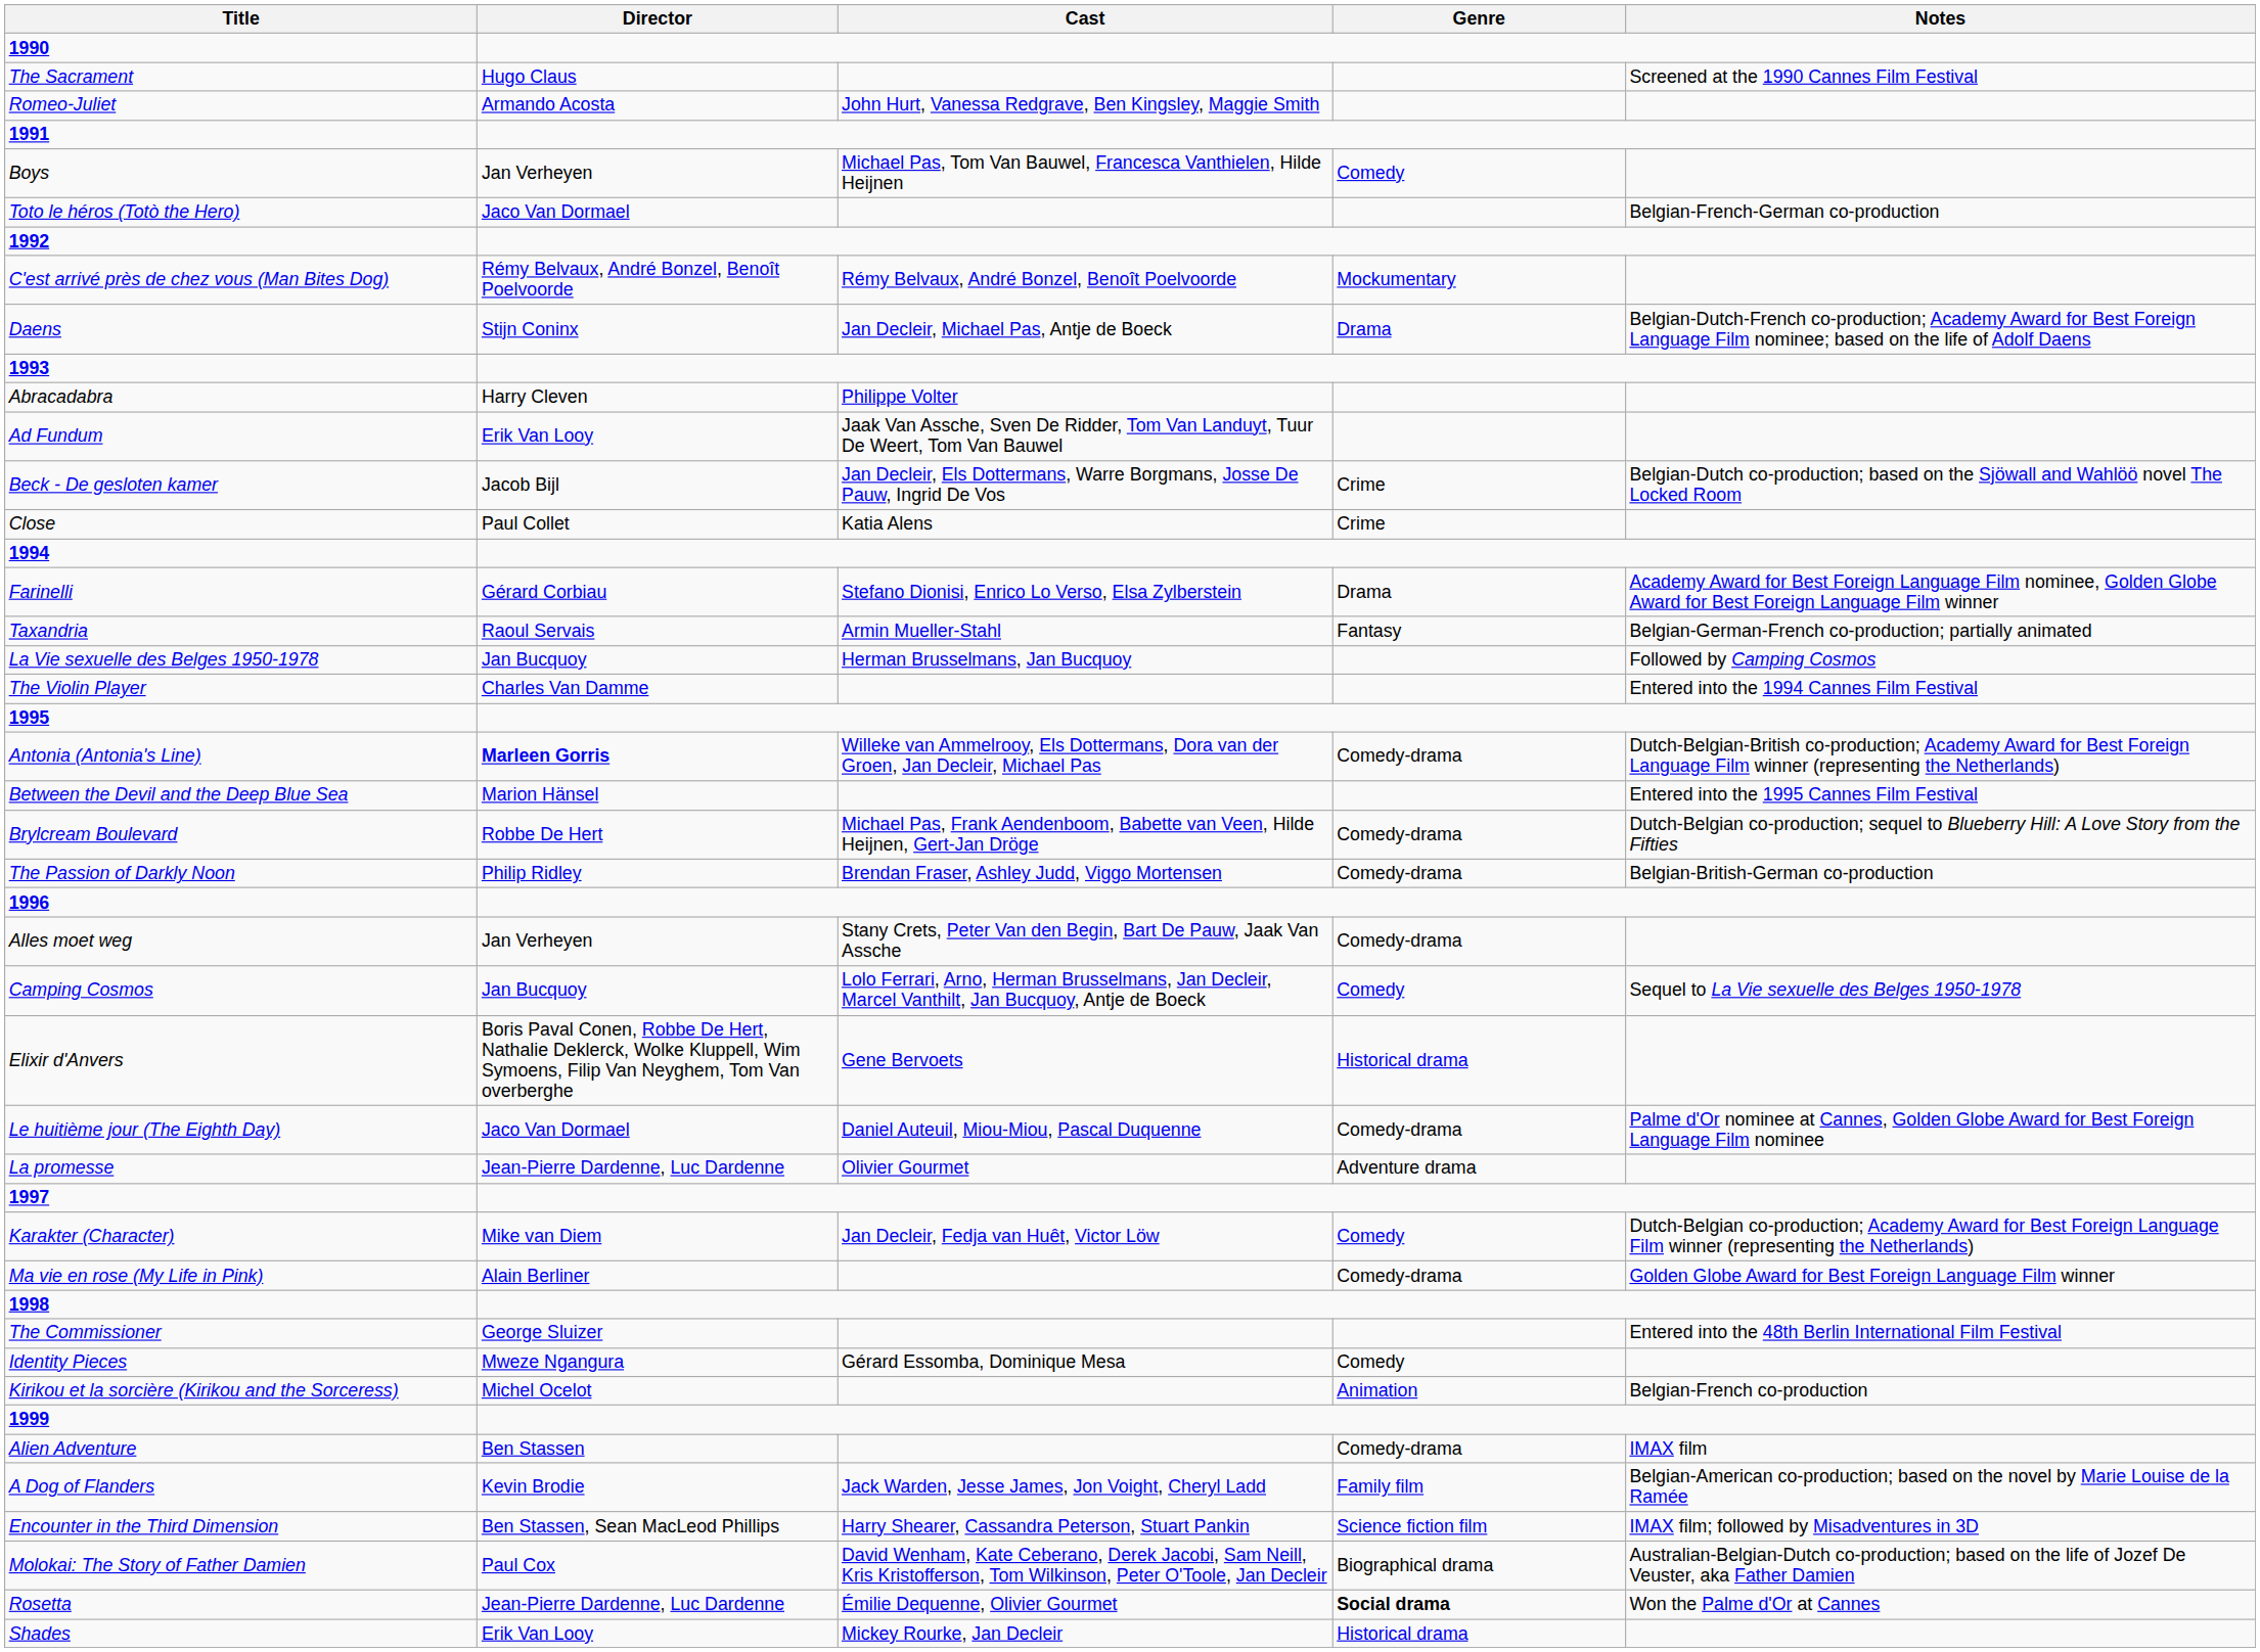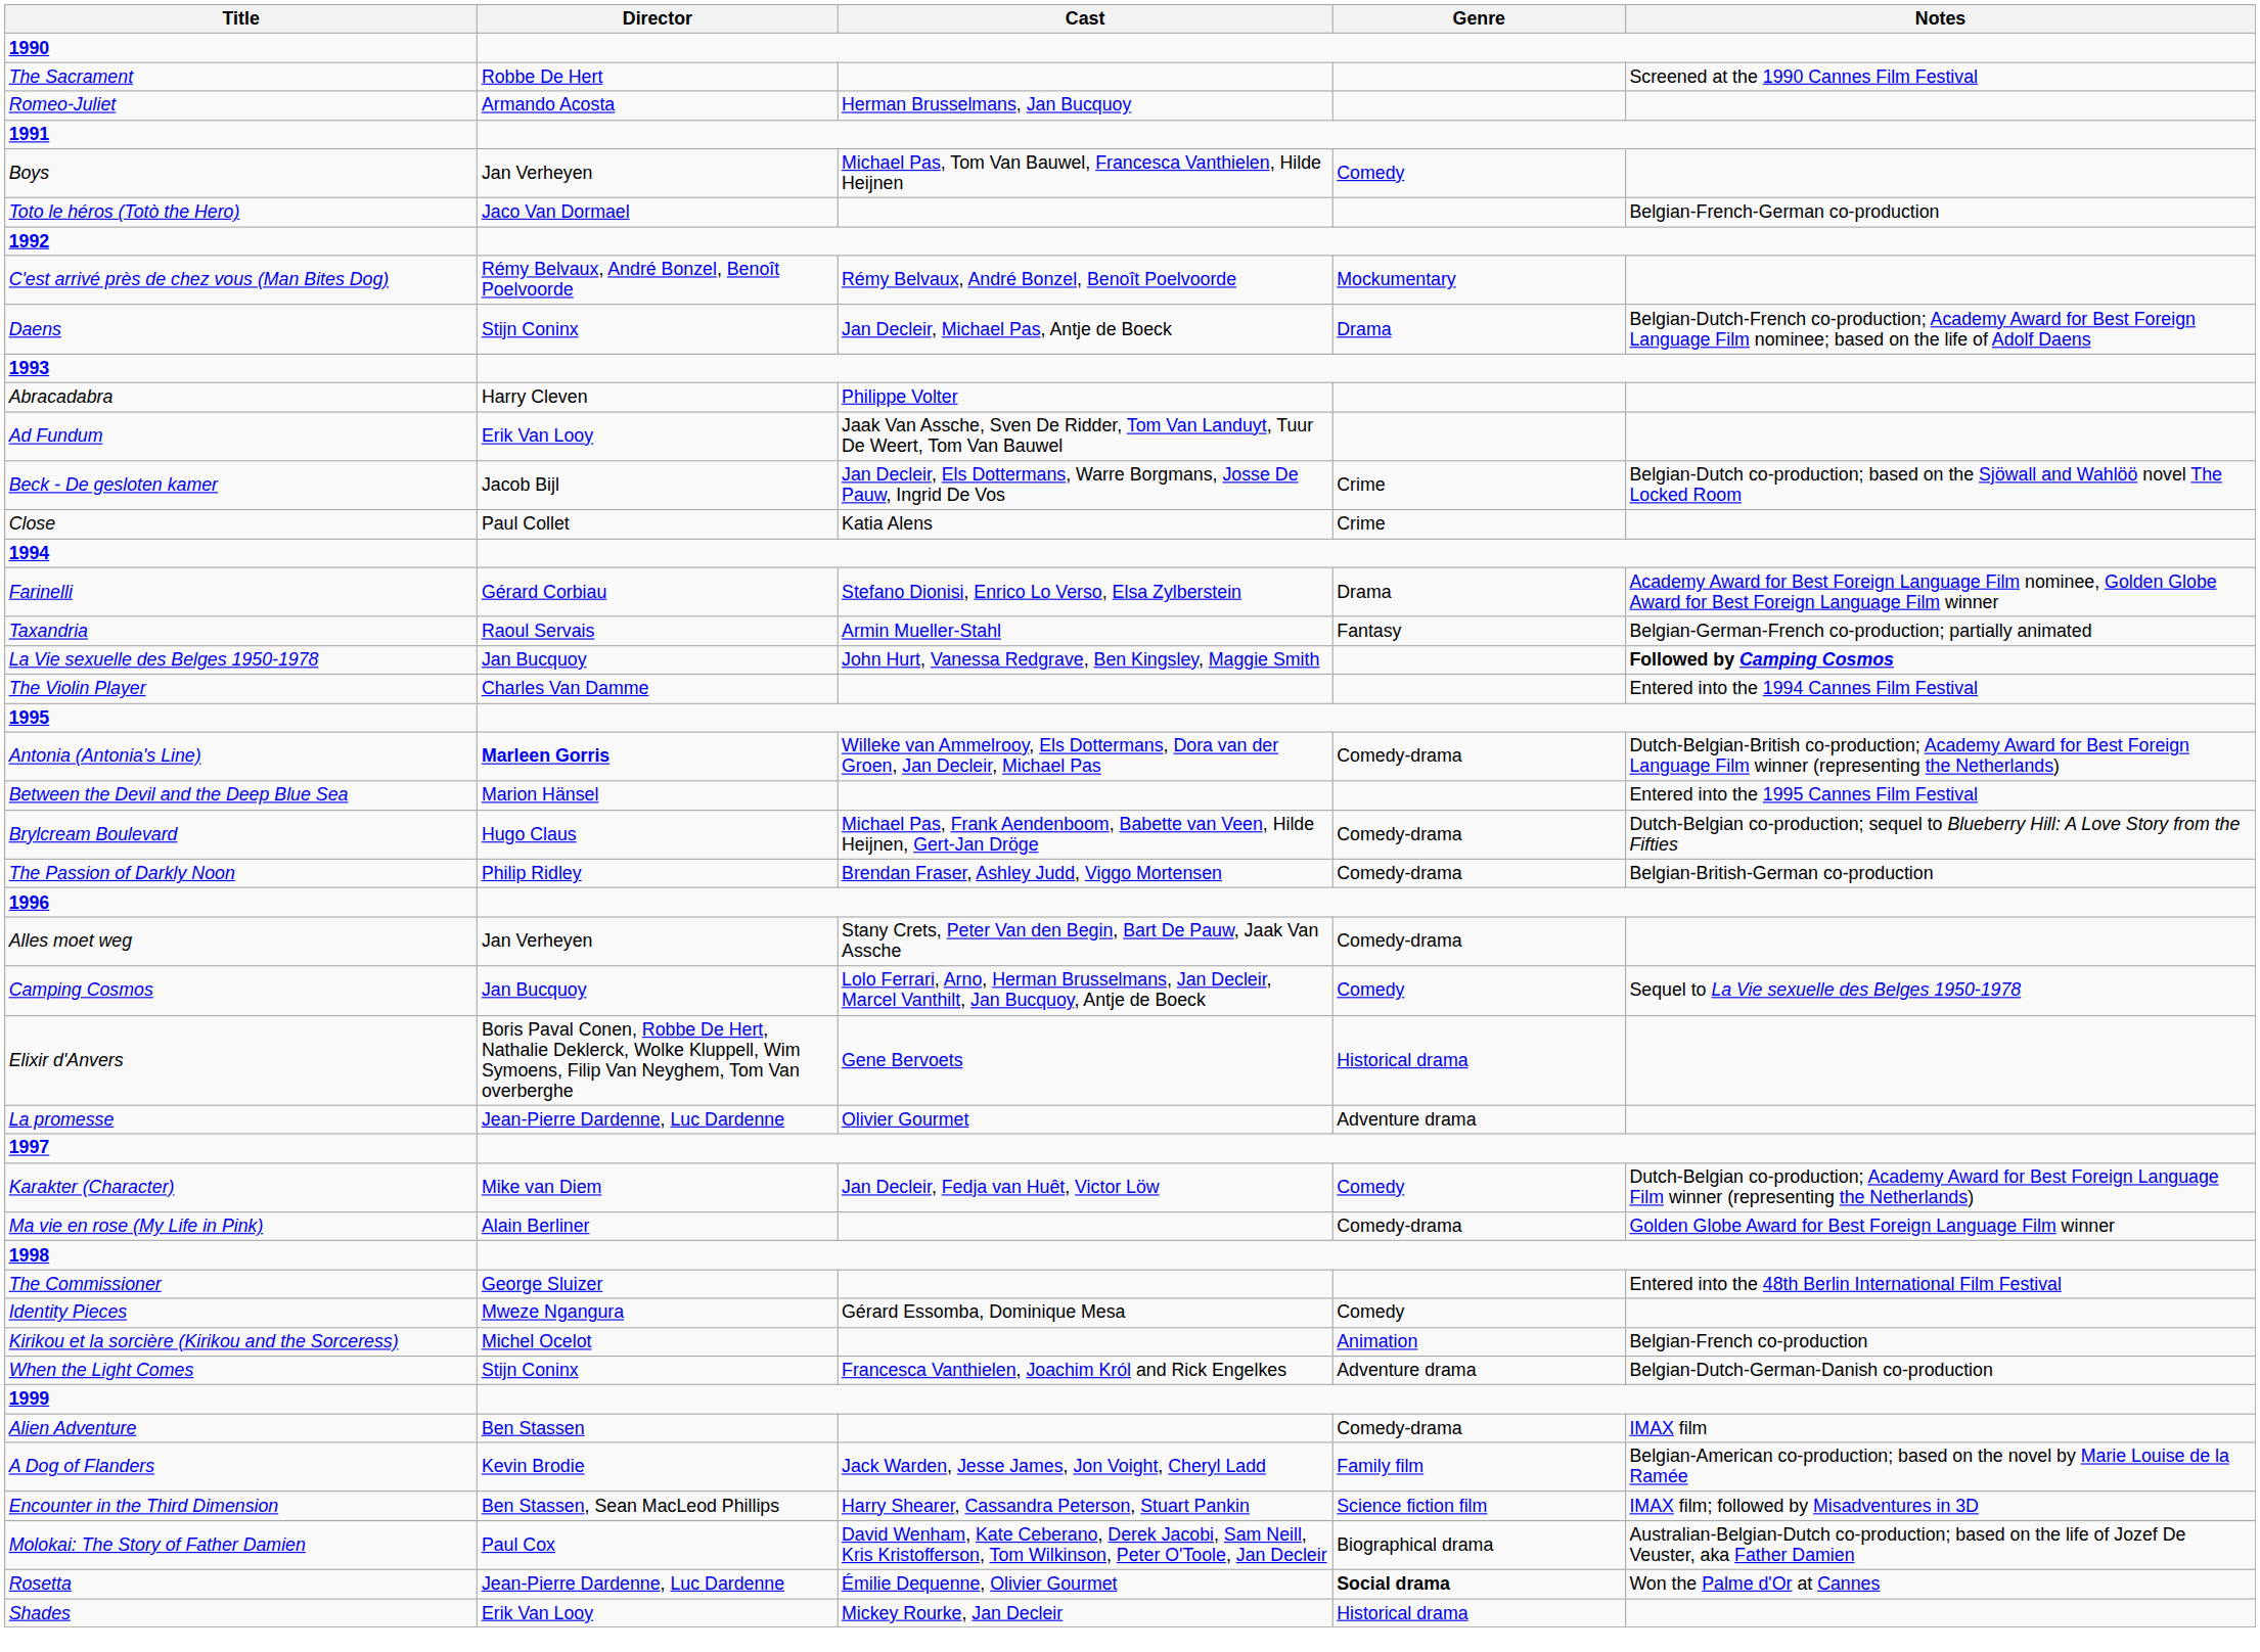The Sacrament | Director: Hugo Claus -> Robbe De Hert
Romeo-Juliet | Cast: John Hurt, Vanessa Redgrave, Ben Kingsley, Maggie Smith -> Herman Brusselmans, Jan Bucquoy
La Vie sexuelle des Belges 1950-1978 | Cast: Herman Brusselmans, Jan Bucquoy -> John Hurt, Vanessa Redgrave, Ben Kingsley, Maggie Smith
La Vie sexuelle des Belges 1950-1978 | Notes: normal -> bold
Brylcream Boulevard | Director: Robbe De Hert -> Hugo Claus
- row: Le huitième jour (The Eighth Day) | Jaco Van Dormael | Daniel Auteuil, Miou-Miou, Pascal Duquenne | Comedy-drama | Palme d'Or nominee at Cannes, Golden Globe Award for Best Foreign Language Film nominee
+ row: When the Light Comes | Stijn Coninx | Francesca Vanthielen, Joachim Król and Rick Engelkes | Adventure drama | Belgian-Dutch-German-Danish co-production
